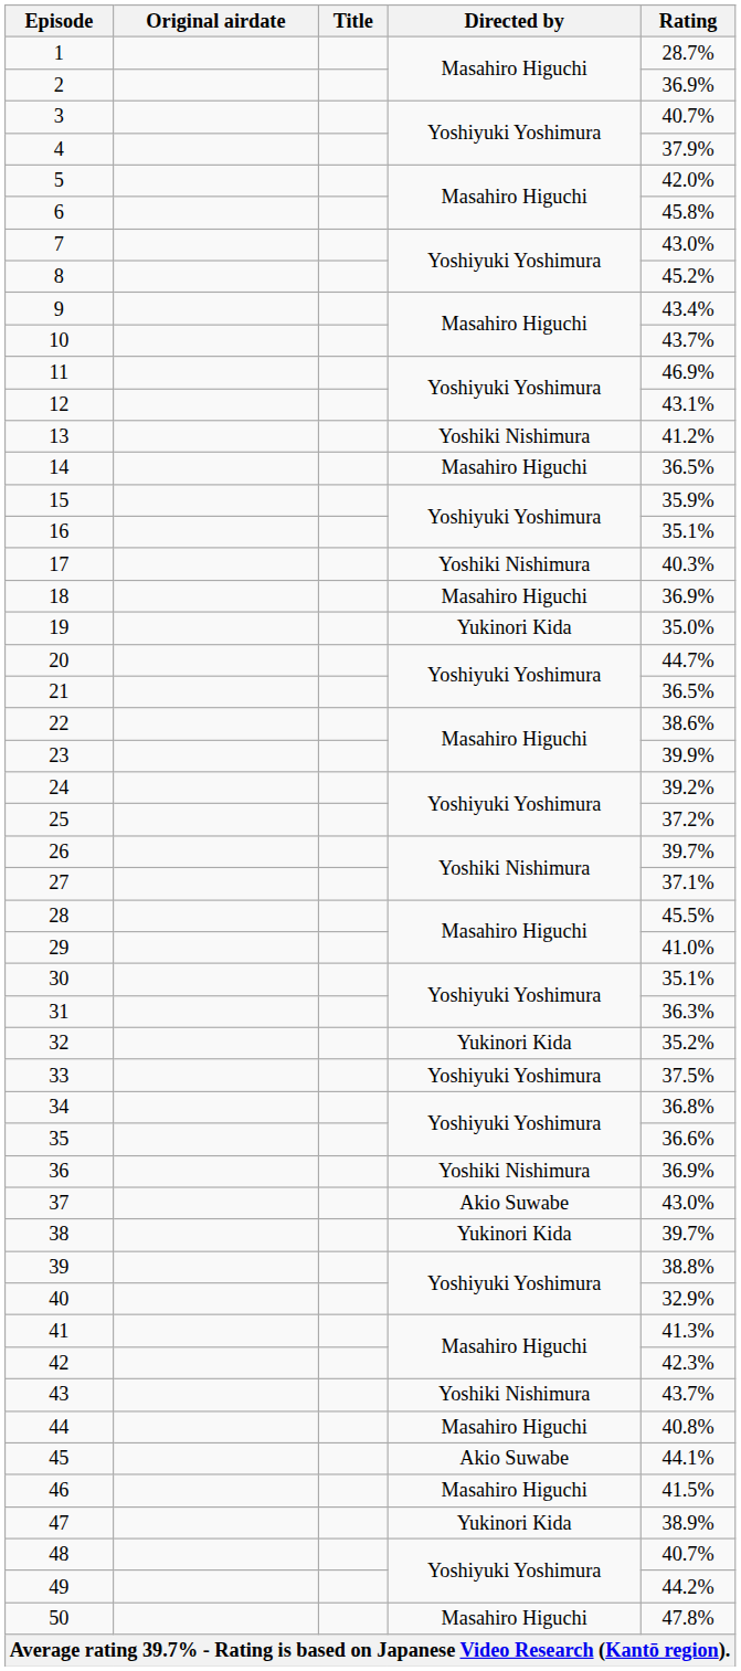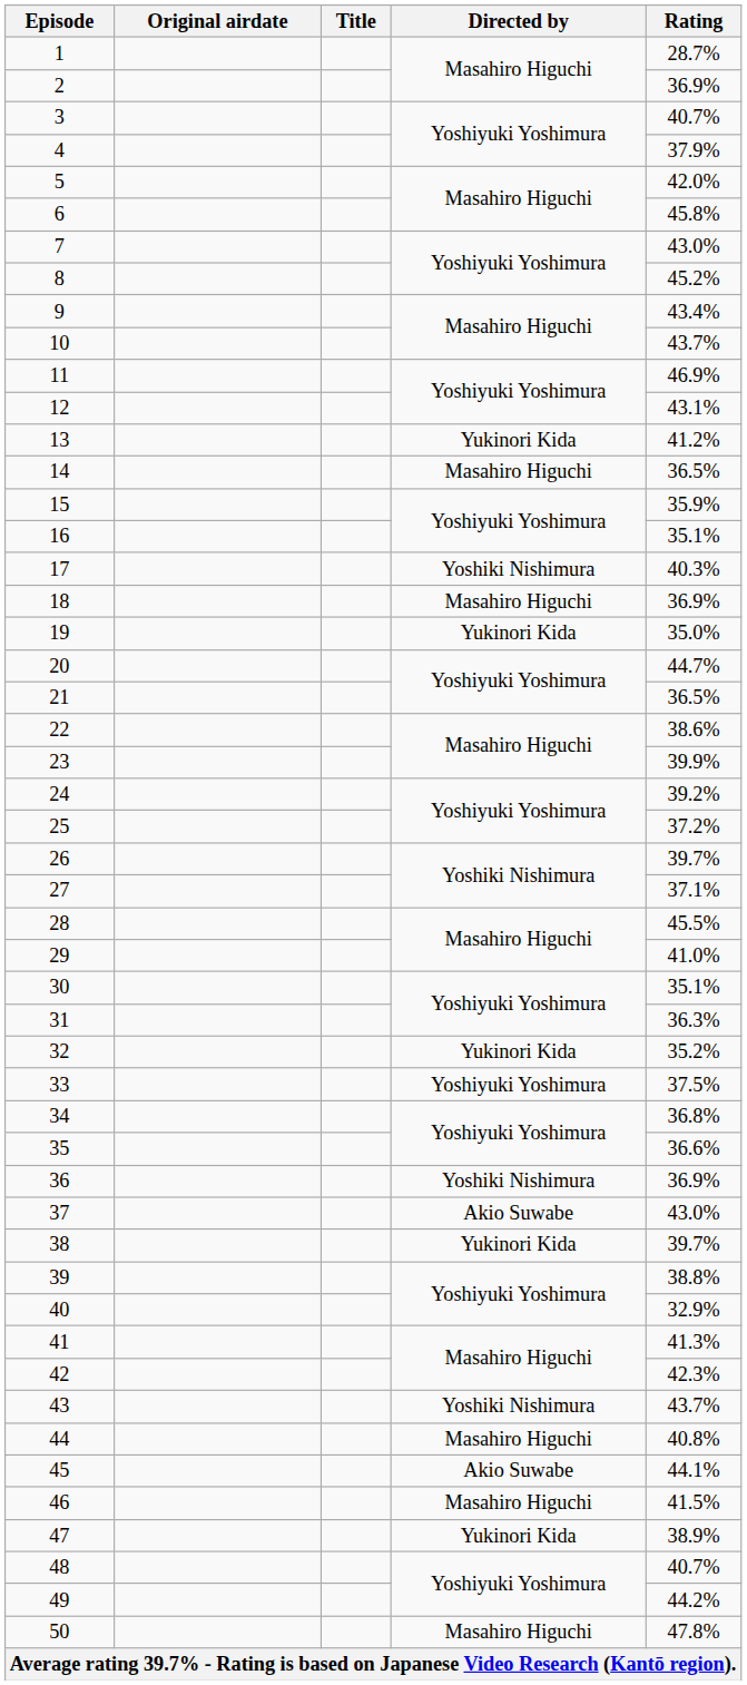13 | Directed by: Yoshiki Nishimura -> Yukinori Kida
